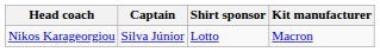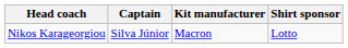columns swapped: Kit manufacturer <-> Shirt sponsor
